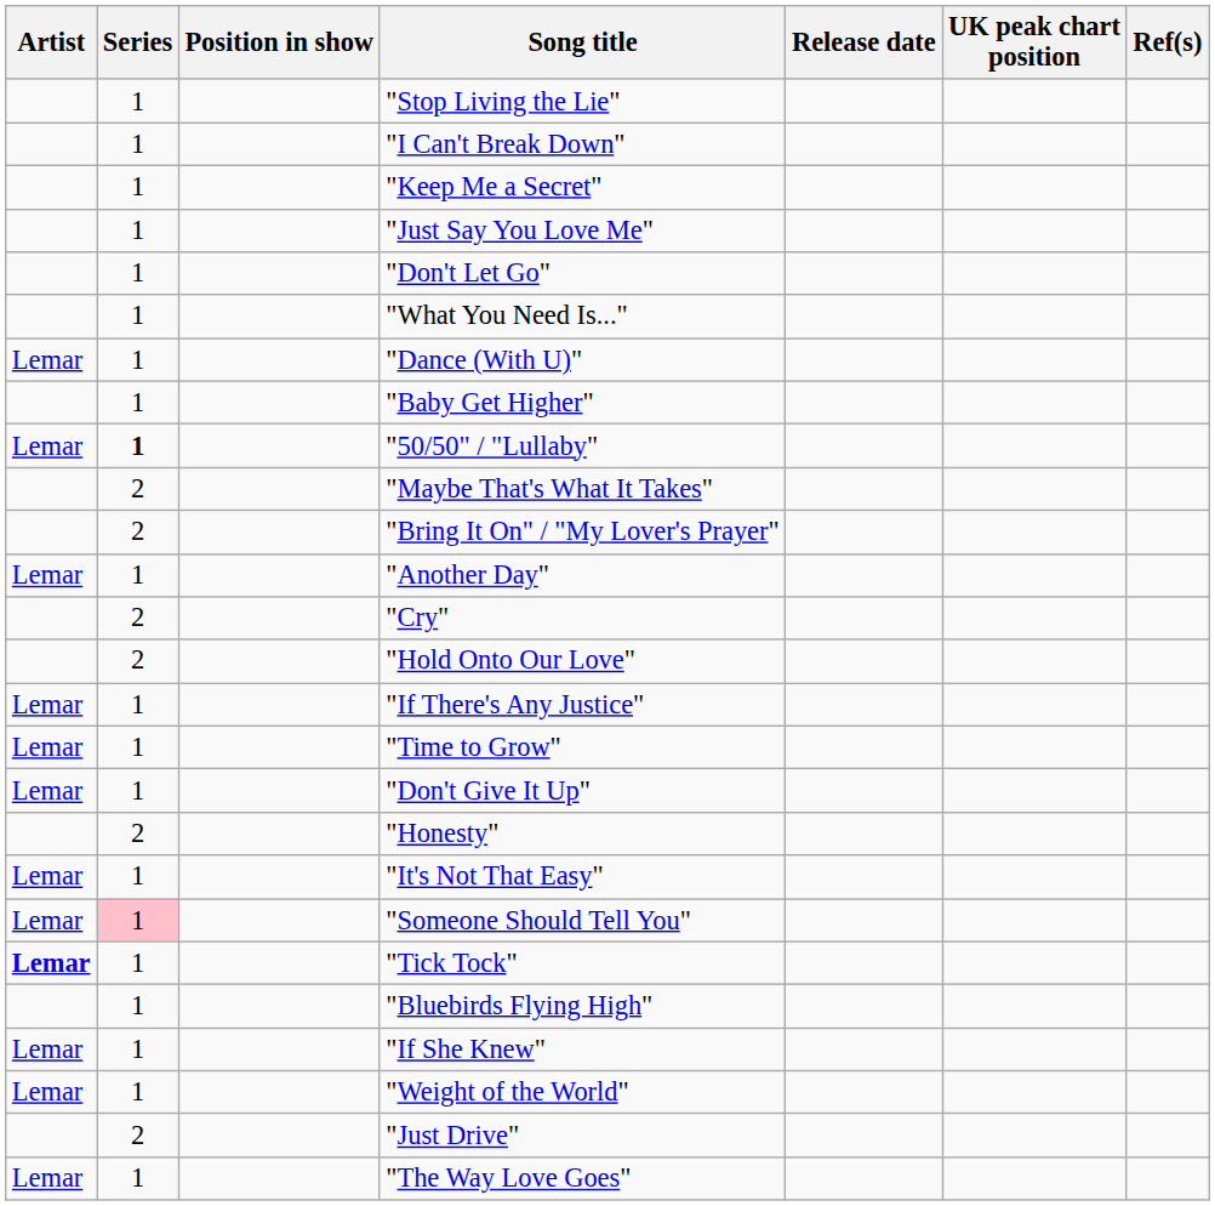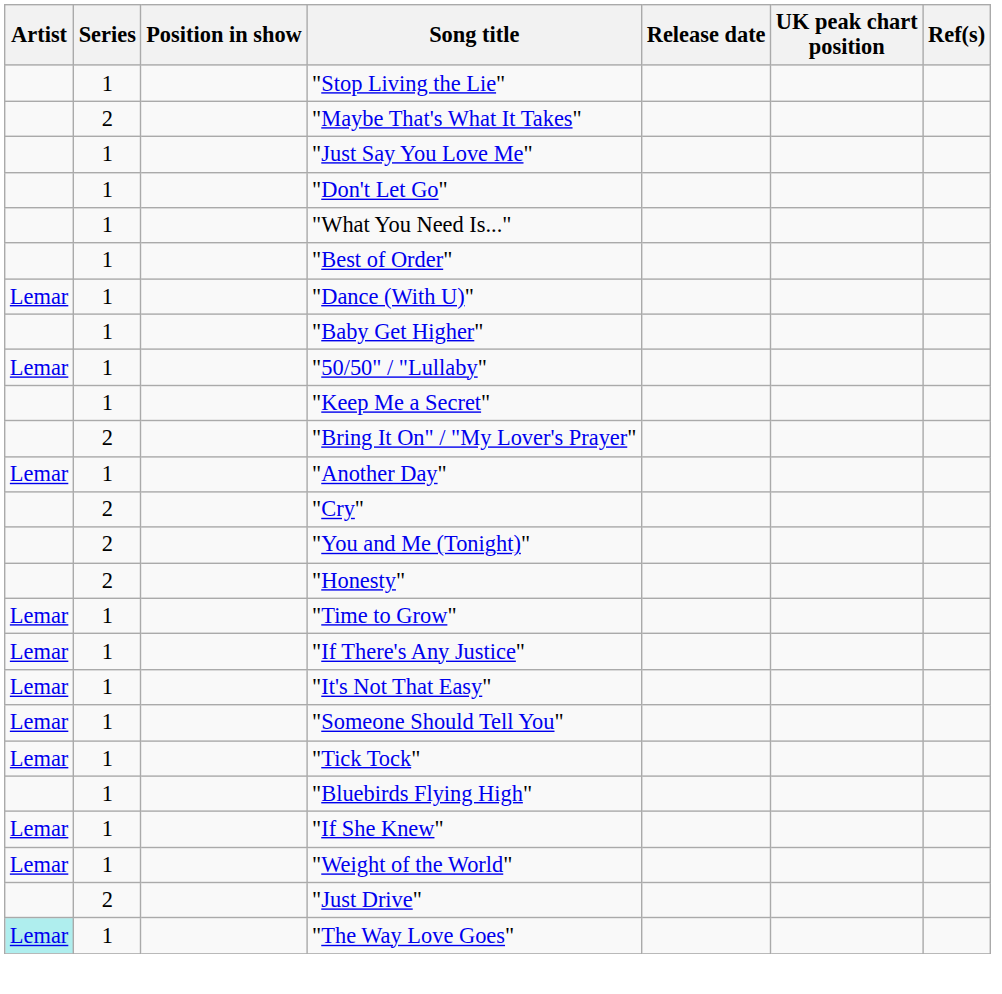- row: 1 | "I Can't Break Down"
rows swapped: "Keep Me a Secret" <-> "Maybe That's What It Takes"
+ row: 1 | "Best of Order"
"50/50" / "Lullaby" | Series: bold -> normal
+ row: 2 | "You and Me (Tonight)"
- row: 2 | "Hold Onto Our Love"
rows swapped: "If There's Any Justice" <-> "Honesty"
- row: Lemar | 1 | "Don't Give It Up"
"Someone Should Tell You" | Series: pink background -> no background
"Tick Tock" | Artist: bold -> normal
"The Way Love Goes" | Artist: no background -> paleturquoise background
